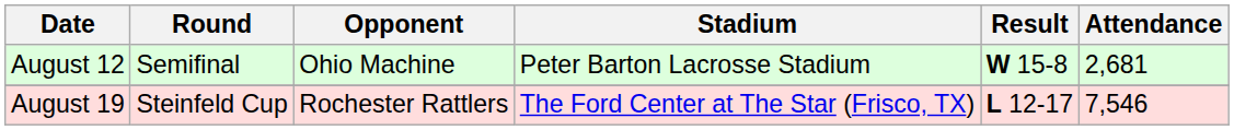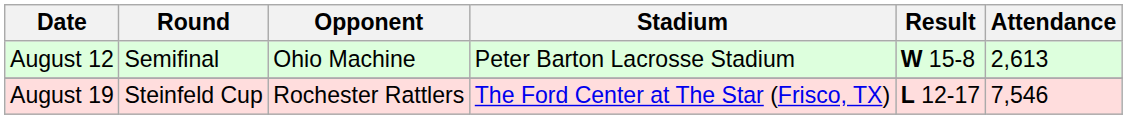August 12 | Attendance: 2,681 -> 2,613
